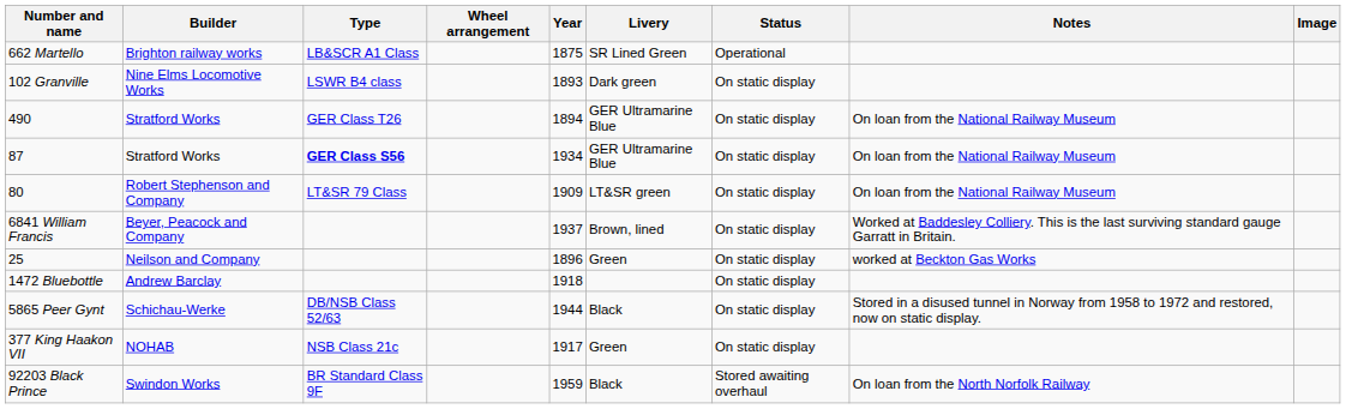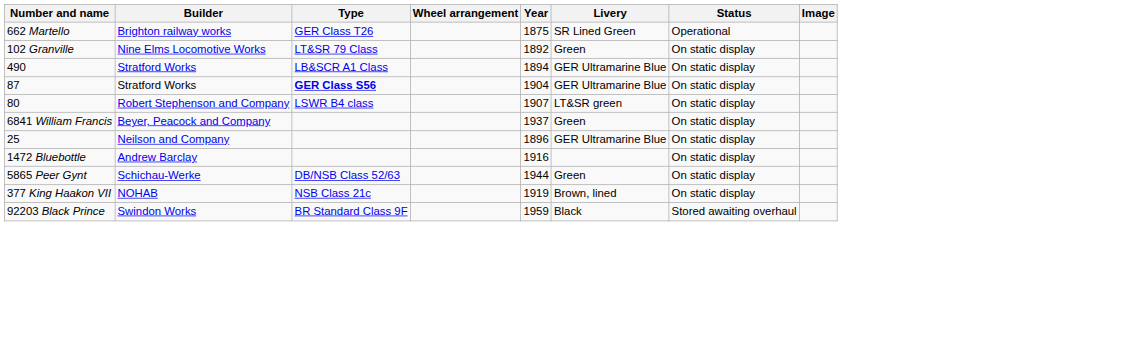- column: Notes | On loan from the National Railway Museum | On loan from the National Railway Museum | On loan from the National Railway Museum | Worked at Baddesley Colliery. This is the last surviving standard gauge Garratt in Britain. | worked at Beckton Gas Works | Stored in a disused tunnel in Norway from 1958 to 1972 and restored, now on static display. | On loan from the North Norfolk Railway
662 Martello | Type: LB&SCR A1 Class -> GER Class T26
102 Granville | Type: LSWR B4 class -> LT&SR 79 Class
102 Granville | Year: 1893 -> 1892
102 Granville | Livery: Dark green -> Green
490 | Type: GER Class T26 -> LB&SCR A1 Class
87 | Year: 1934 -> 1904
80 | Type: LT&SR 79 Class -> LSWR B4 class
80 | Year: 1909 -> 1907
6841 William Francis | Livery: Brown, lined -> Green
25 | Livery: Green -> GER Ultramarine Blue
1472 Bluebottle | Year: 1918 -> 1916
5865 Peer Gynt | Livery: Black -> Green
377 King Haakon VII | Year: 1917 -> 1919
377 King Haakon VII | Livery: Green -> Brown, lined
